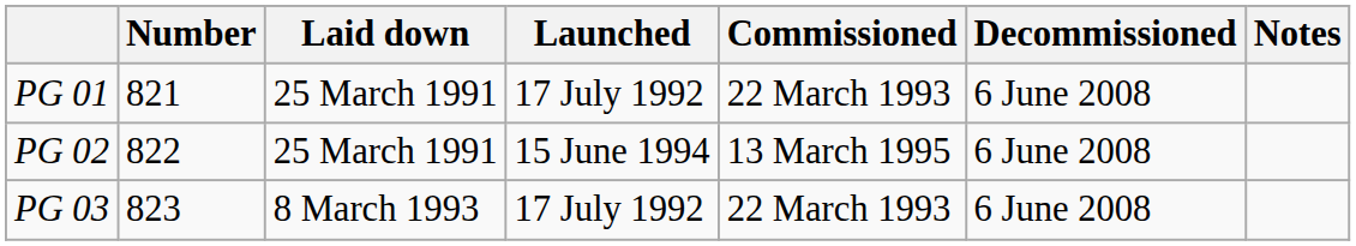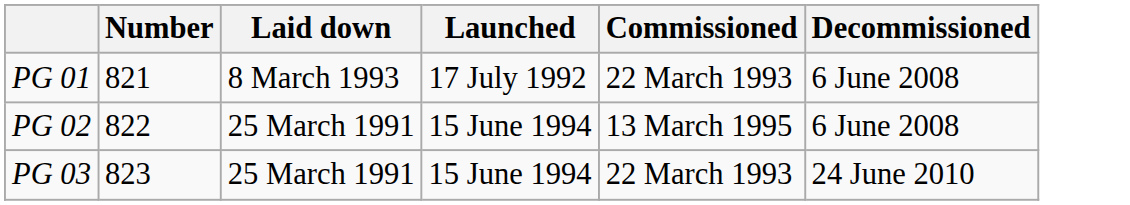- column: Notes
PG 01 | Laid down: 25 March 1991 -> 8 March 1993
PG 03 | Laid down: 8 March 1993 -> 25 March 1991
PG 03 | Launched: 17 July 1992 -> 15 June 1994
PG 03 | Decommissioned: 6 June 2008 -> 24 June 2010
